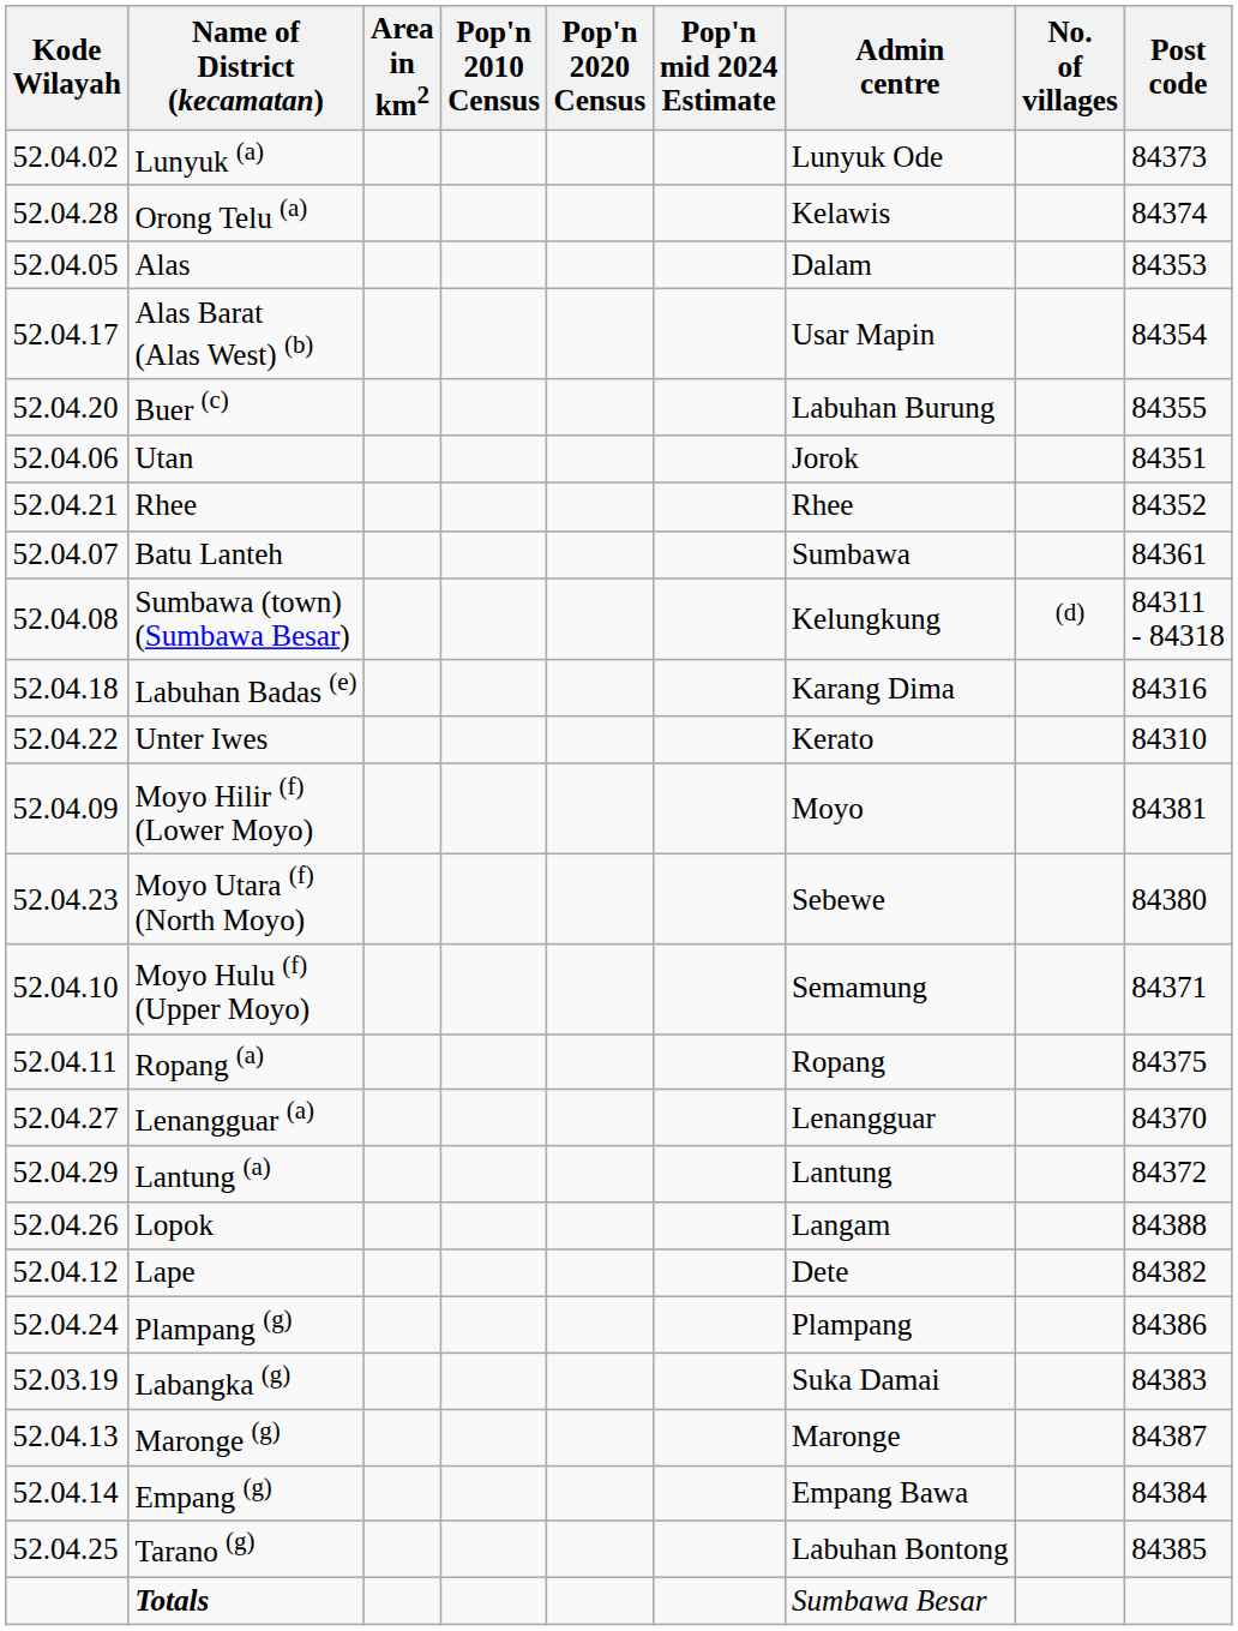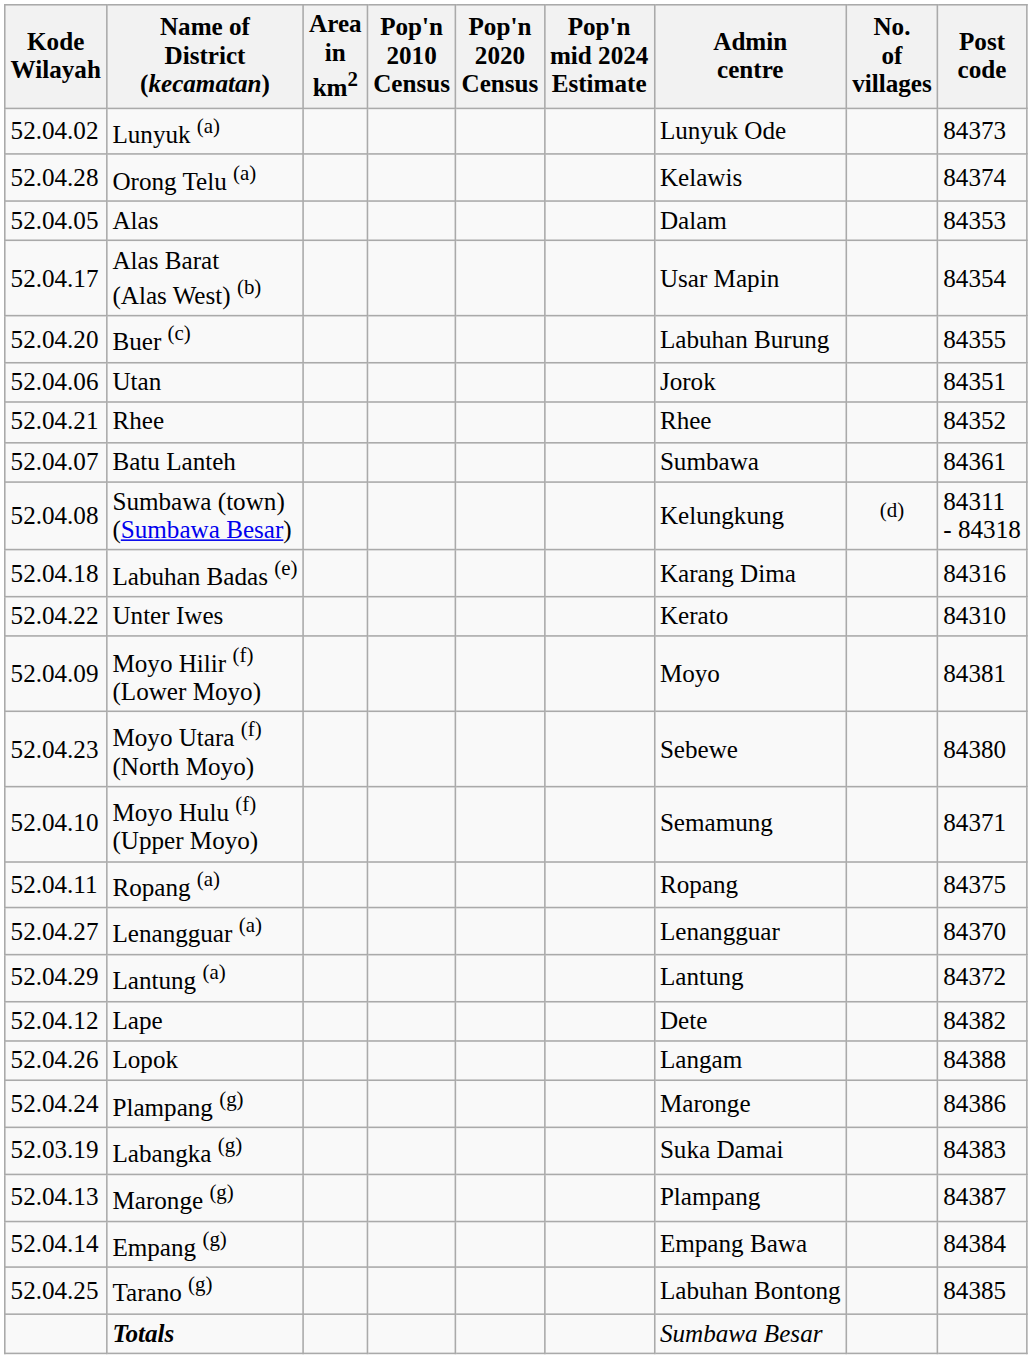rows swapped: Lape <-> Lopok
Plampang (g) | Admin centre: Plampang -> Maronge
Maronge (g) | Admin centre: Maronge -> Plampang
